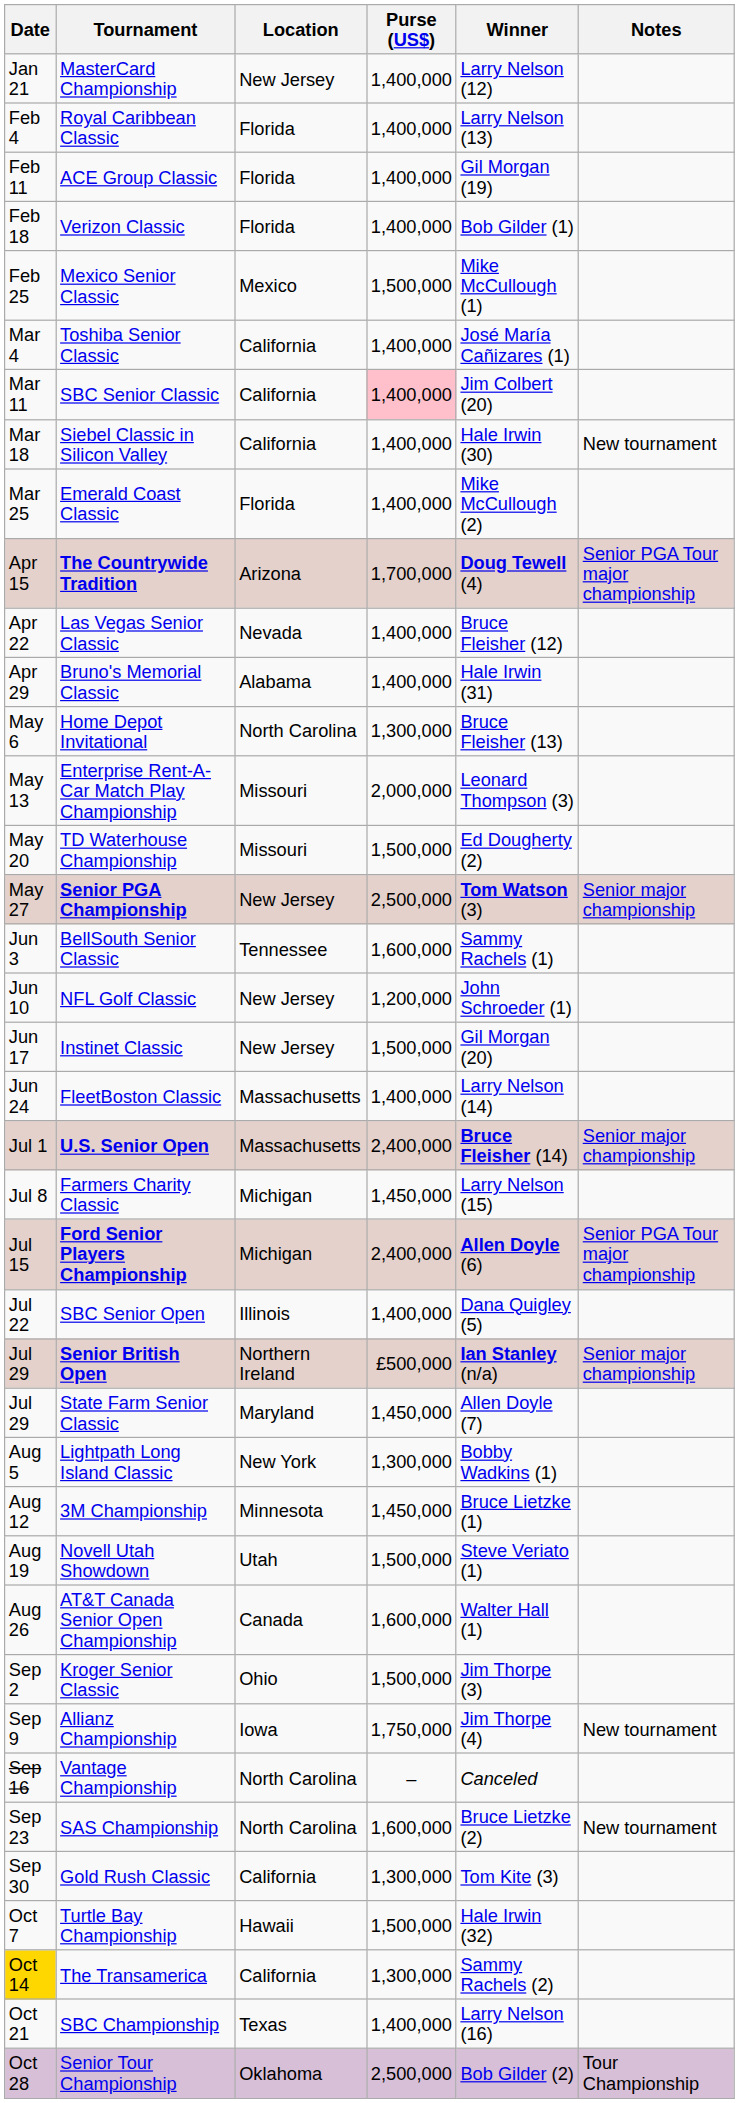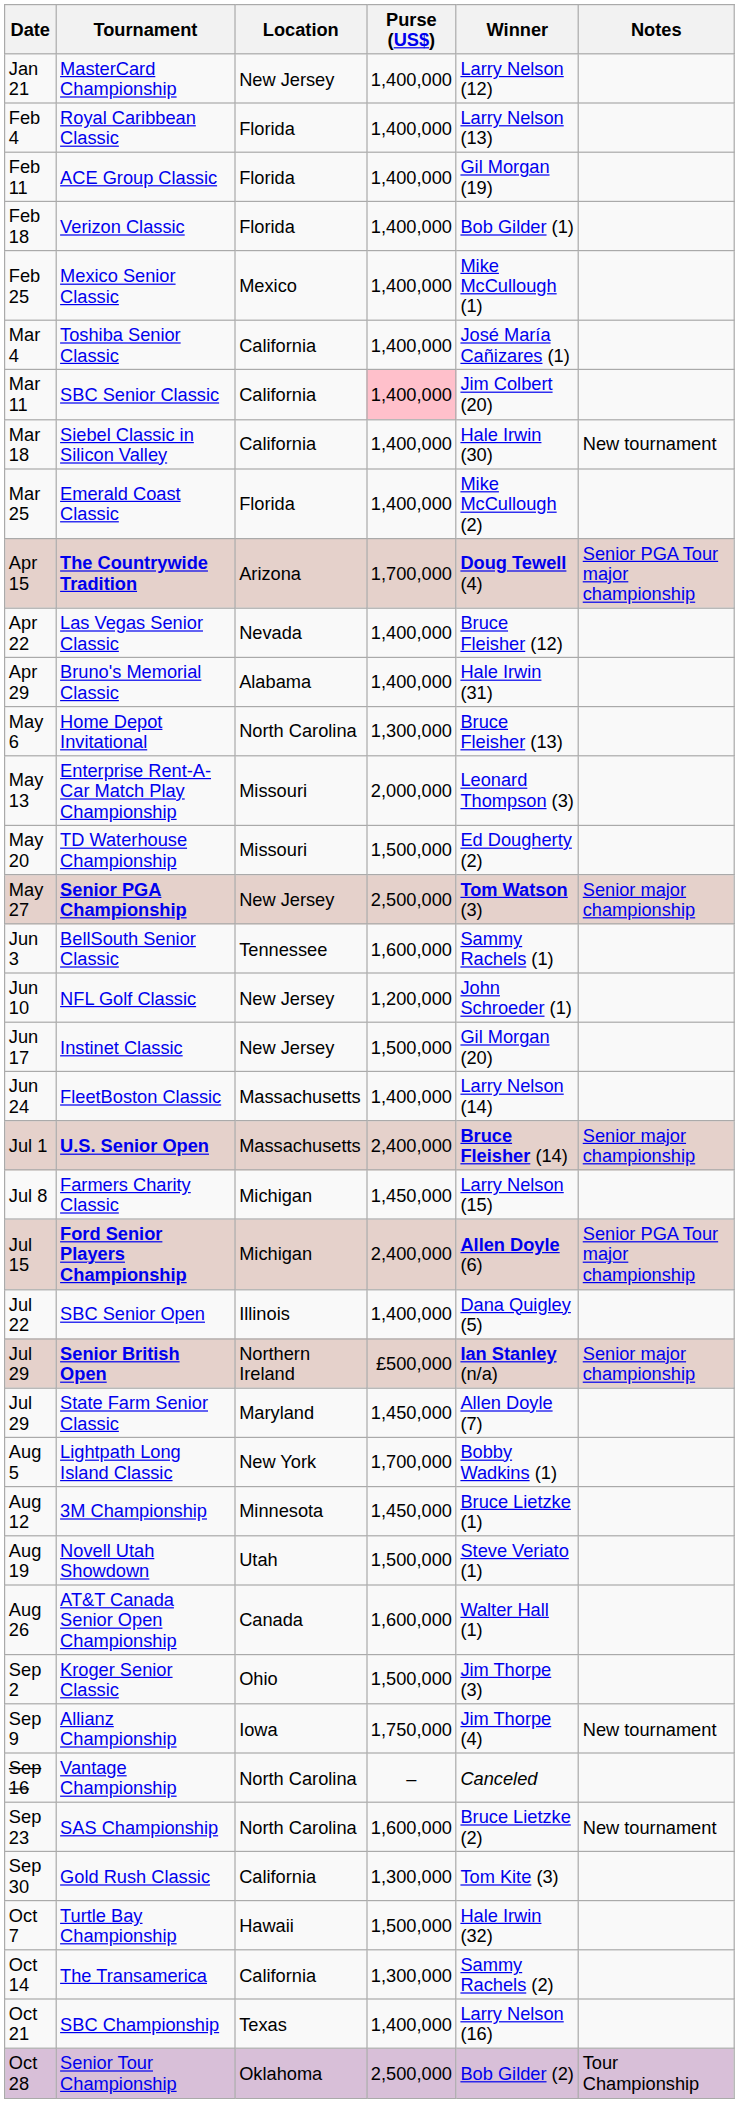Mexico Senior Classic | Purse (US$): 1,500,000 -> 1,400,000
Lightpath Long Island Classic | Purse (US$): 1,300,000 -> 1,700,000
The Transamerica | Date: gold background -> no background
